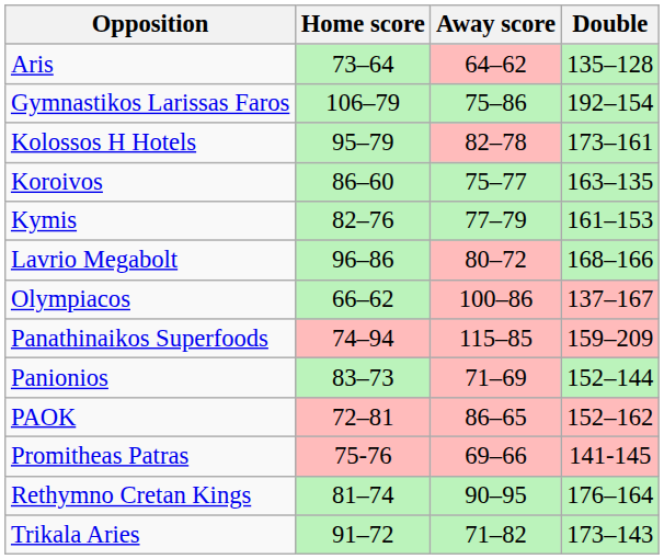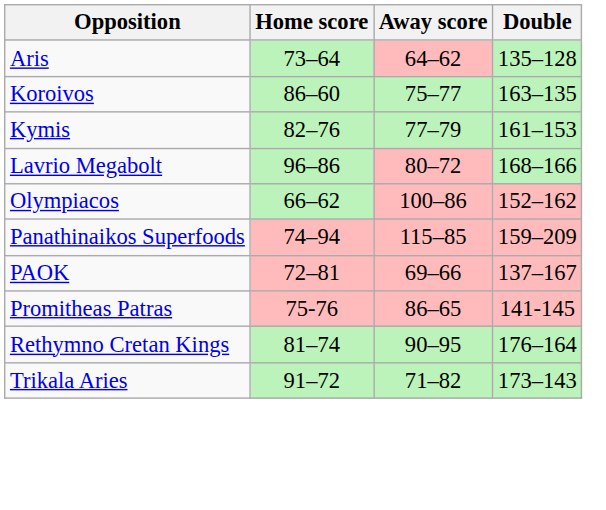- row: Gymnastikos Larissas Faros | 106–79 | 75–86 | 192–154
- row: Kolossos H Hotels | 95–79 | 82–78 | 173–161
Olympiacos | Double: 137–167 -> 152–162
- row: Panionios | 83–73 | 71–69 | 152–144
PAOK | Away score: 86–65 -> 69–66
PAOK | Double: 152–162 -> 137–167
Promitheas Patras | Away score: 69–66 -> 86–65
